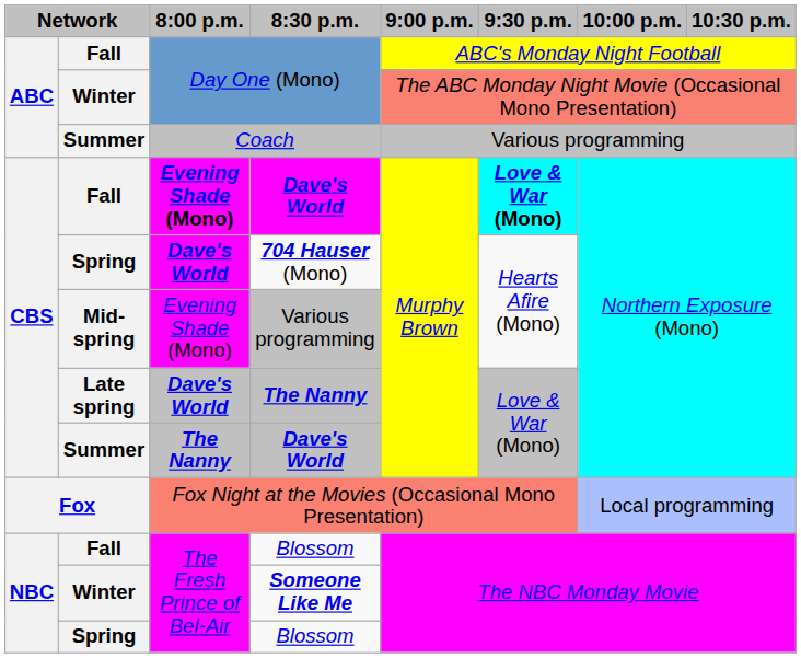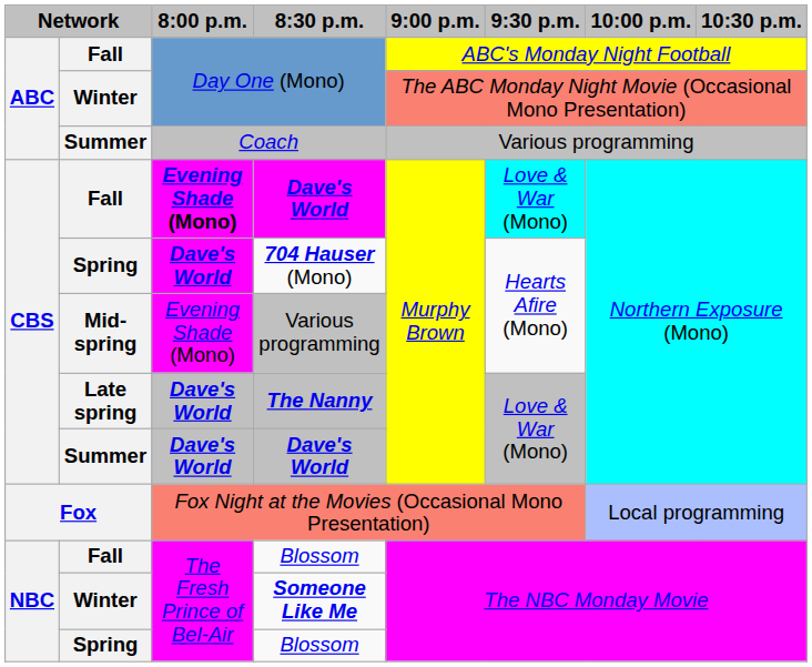Fall / Dave's World | 9:30 p.m.: bold -> normal
Summer / Dave's World | 8:00 p.m.: The Nanny -> Dave's World
